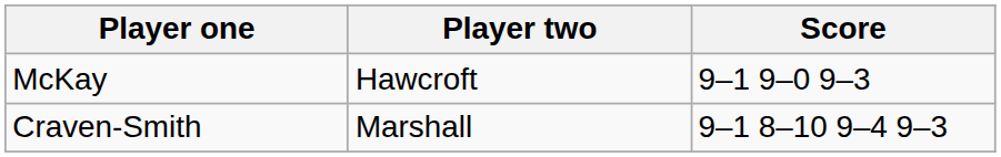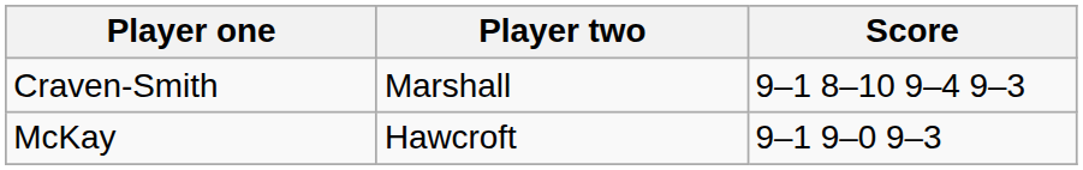rows swapped: McKay <-> Craven-Smith
